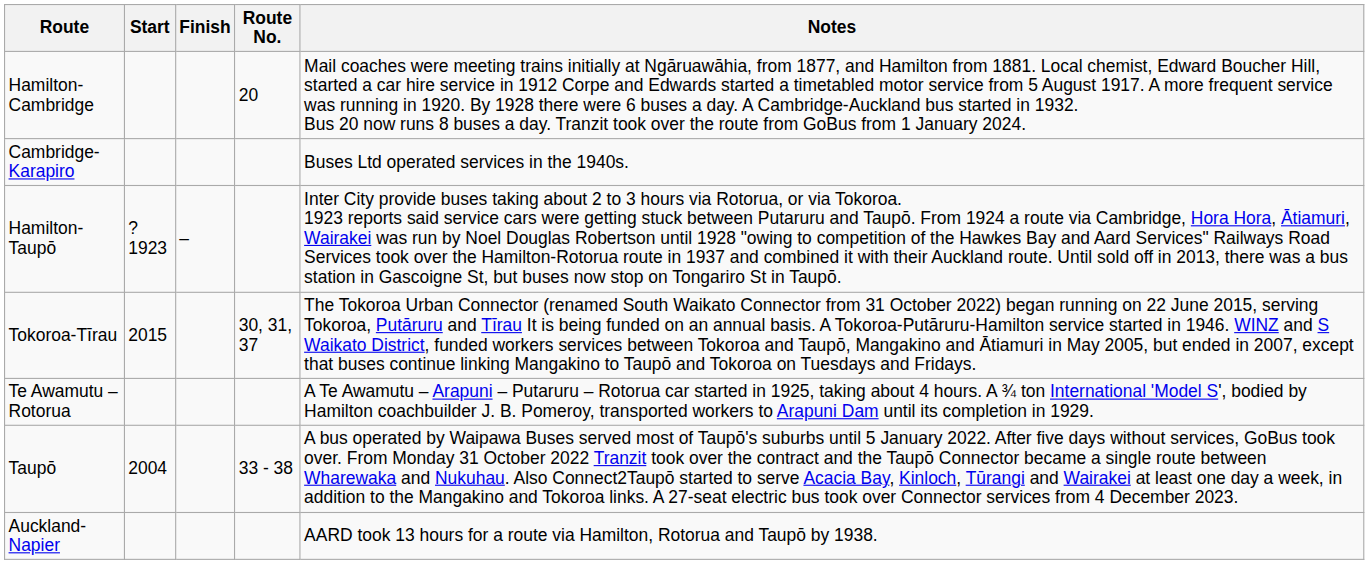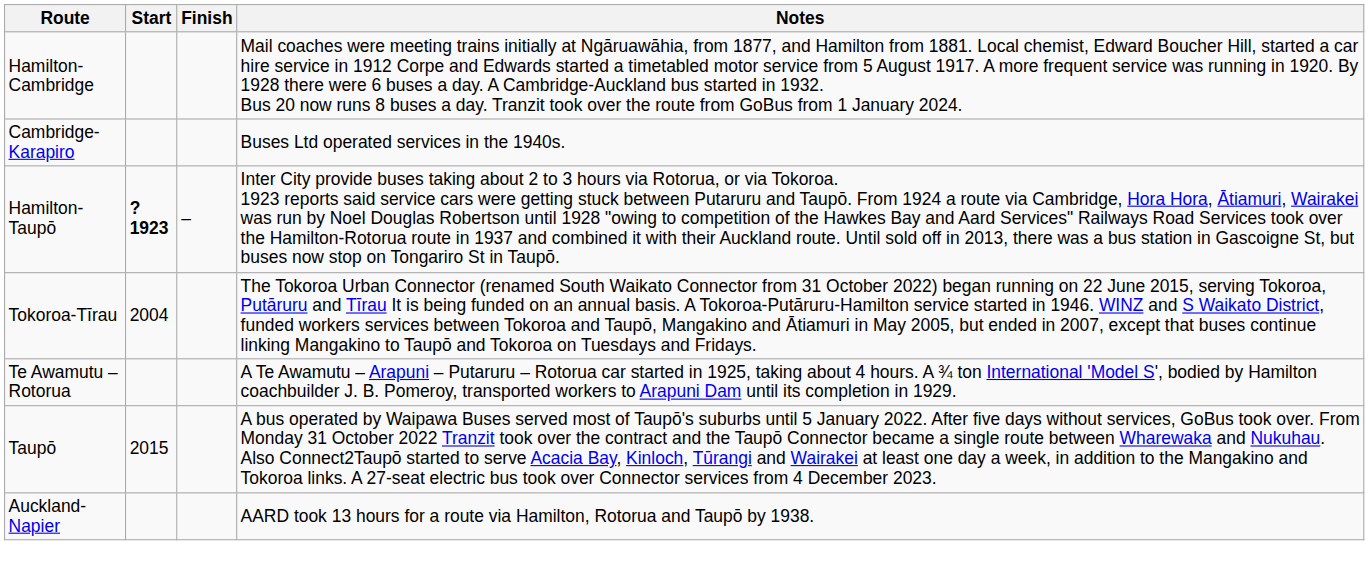- column: Route No. | 20 | 30, 31, 37 | 33 - 38
Hamilton-Taupō | Start: normal -> bold
Tokoroa-Tīrau | Start: 2015 -> 2004
Taupō | Start: 2004 -> 2015
